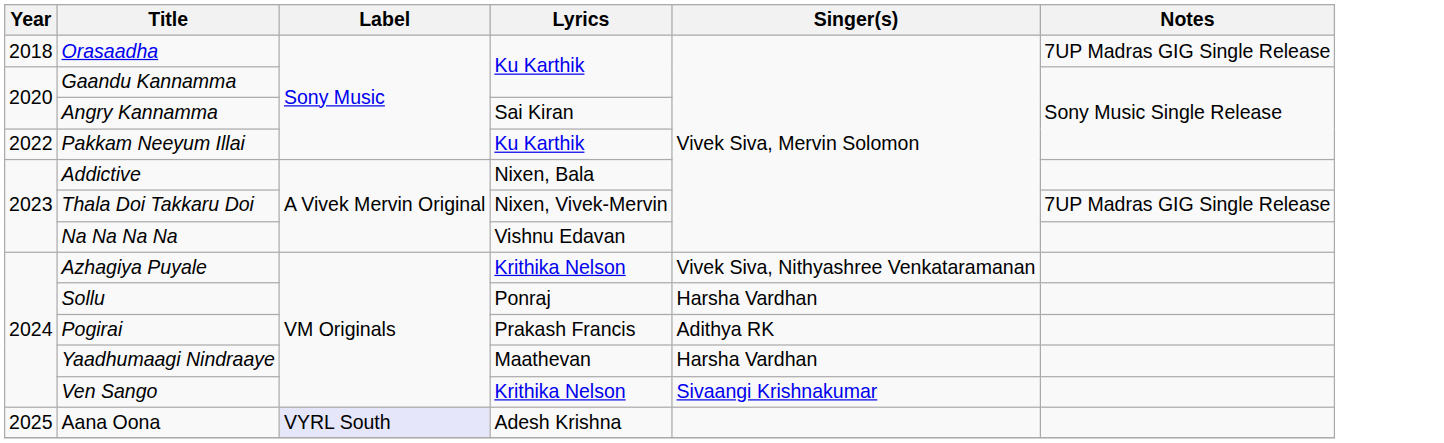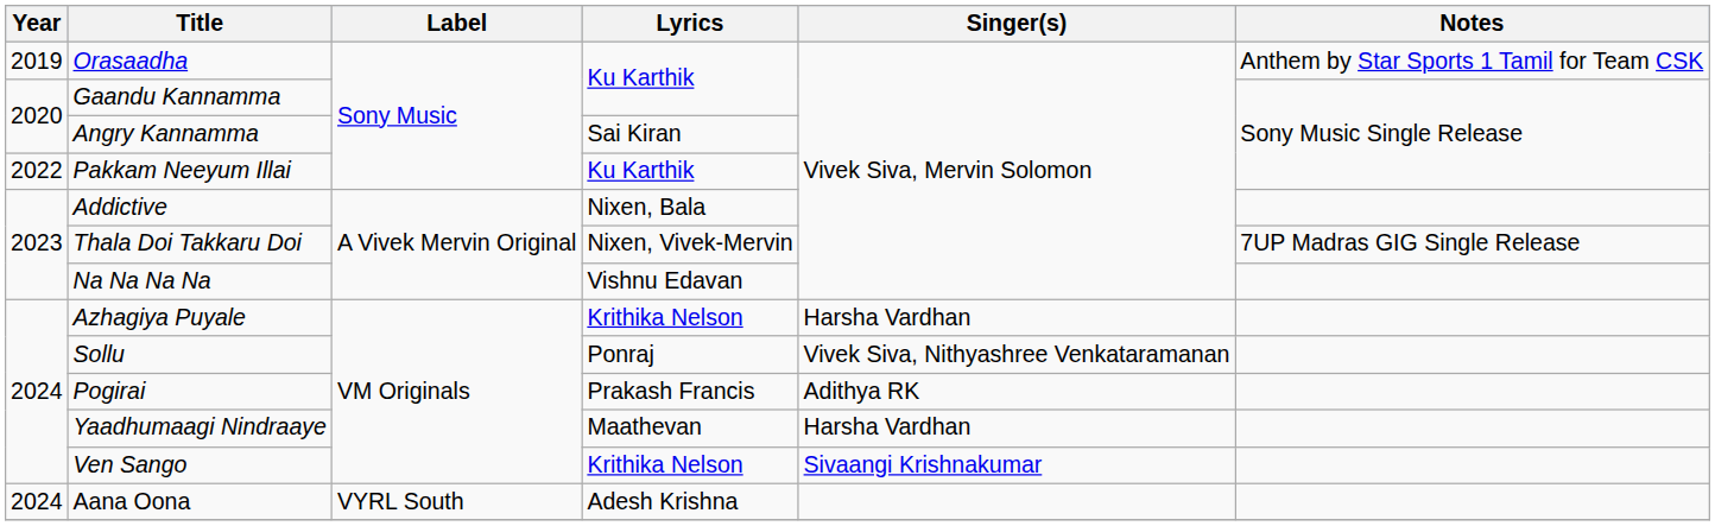Orasaadha | Year: 2018 -> 2019
Orasaadha | Notes: 7UP Madras GIG Single Release -> Anthem by Star Sports 1 Tamil for Team CSK
Azhagiya Puyale | Singer(s): Vivek Siva, Nithyashree Venkataramanan -> Harsha Vardhan
Sollu | Singer(s): Harsha Vardhan -> Vivek Siva, Nithyashree Venkataramanan
Aana Oona | Year: 2025 -> 2024
Aana Oona | Label: lavender background -> no background
